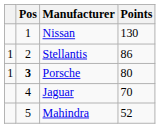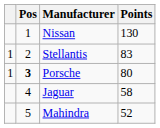Stellantis | Points: 86 -> 83
Jaguar | Points: 70 -> 58
